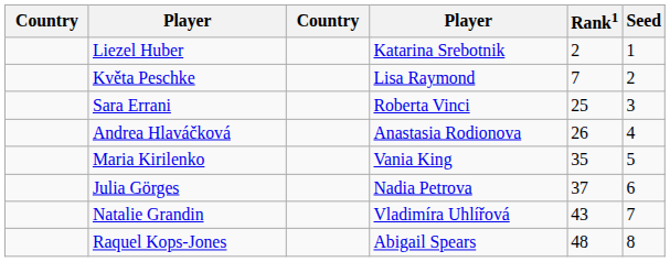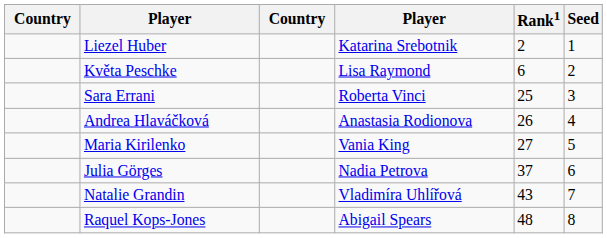Květa Peschke | Rank1: 7 -> 6
Maria Kirilenko | Rank1: 35 -> 27
